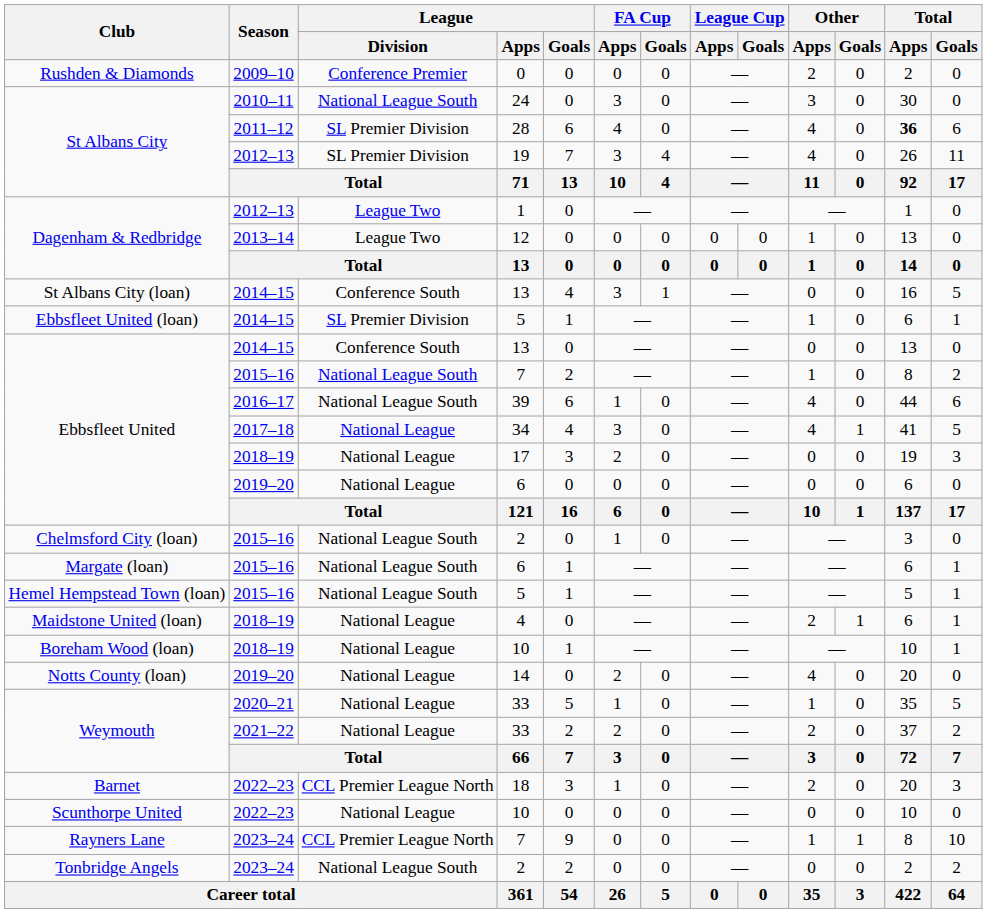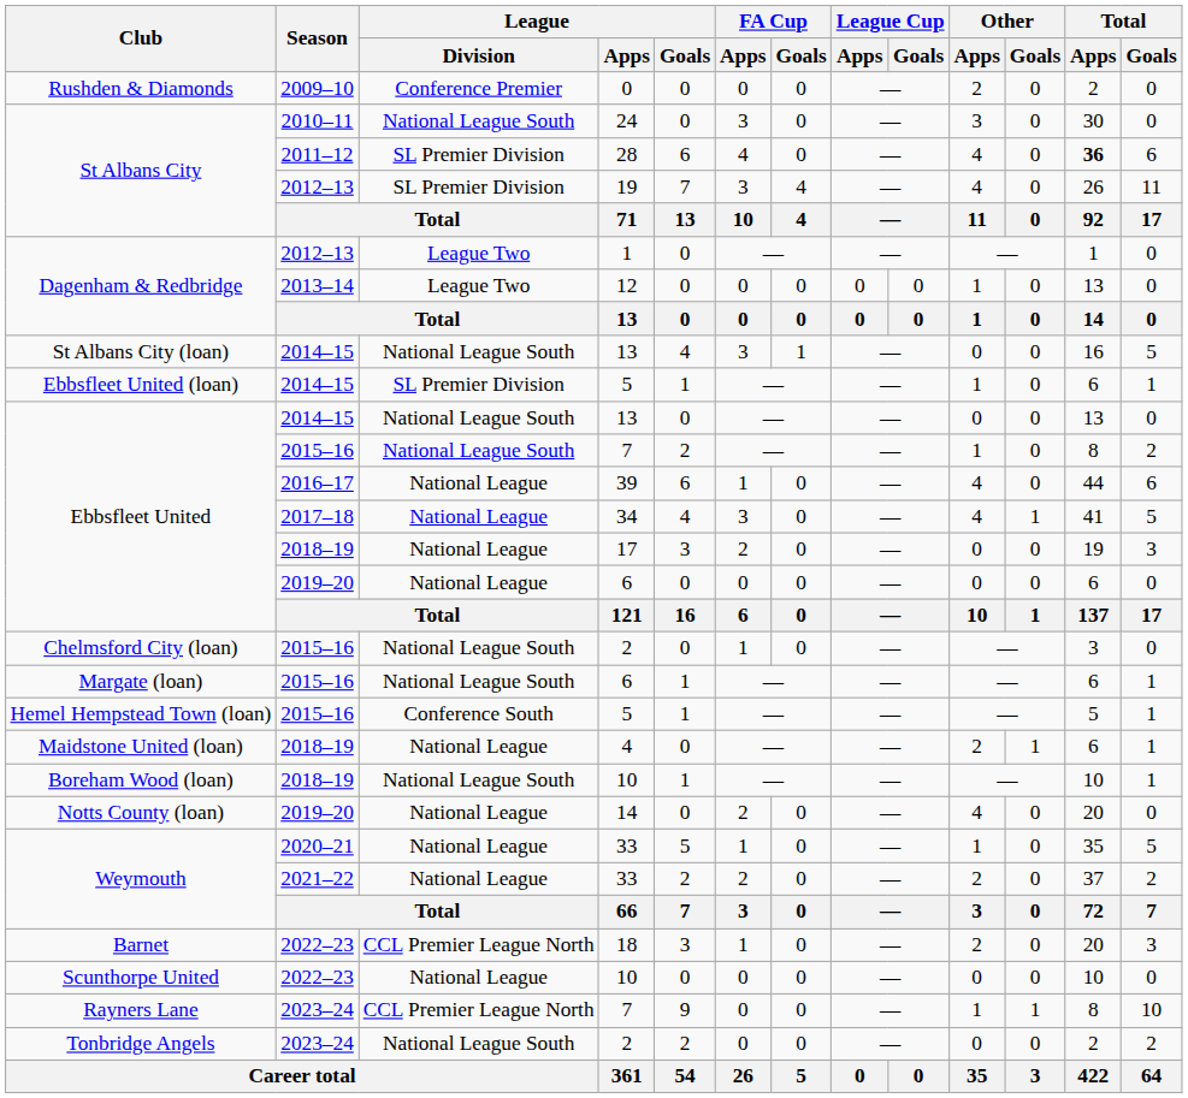St Albans City (loan) / 13 | League / Division: Conference South -> National League South
Ebbsfleet United / 13 | League / Division: Conference South -> National League South
39 | League / Division: National League South -> National League
Hemel Hempstead Town (loan) / 5 | League / Division: National League South -> Conference South
Boreham Wood (loan) / 10 | League / Division: National League -> National League South
